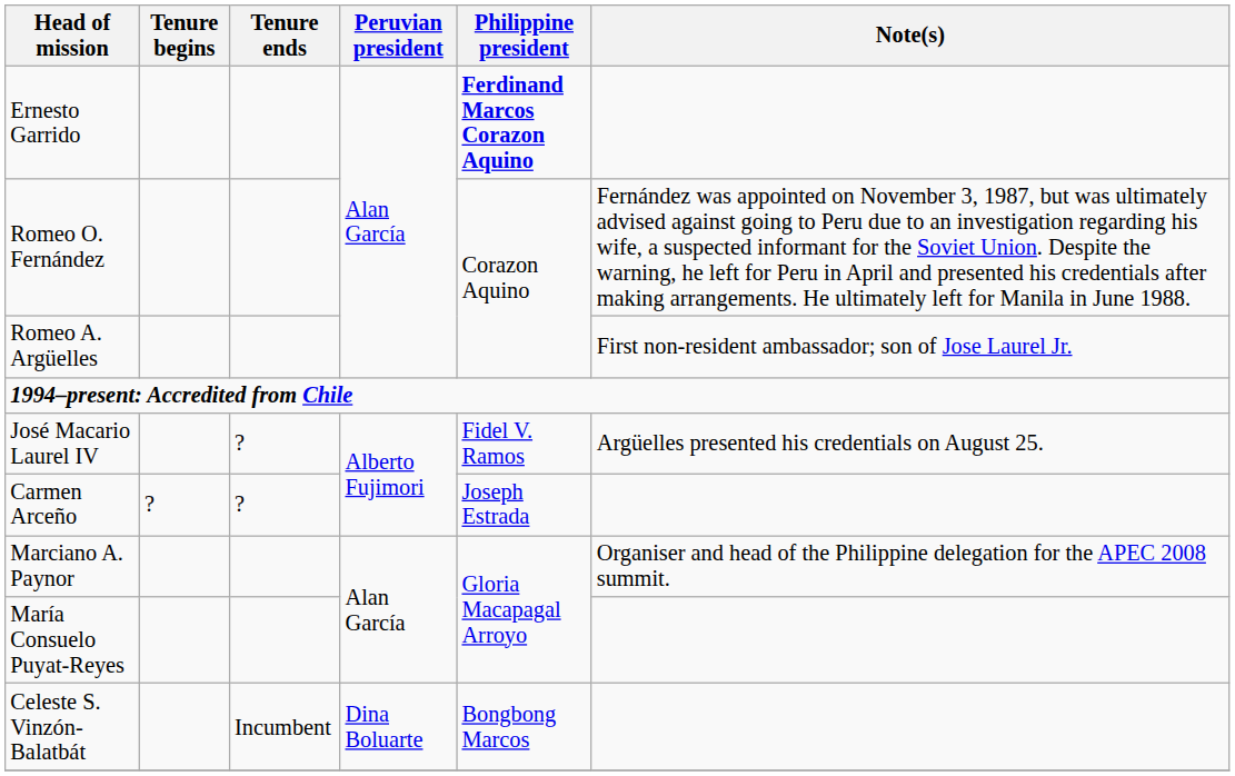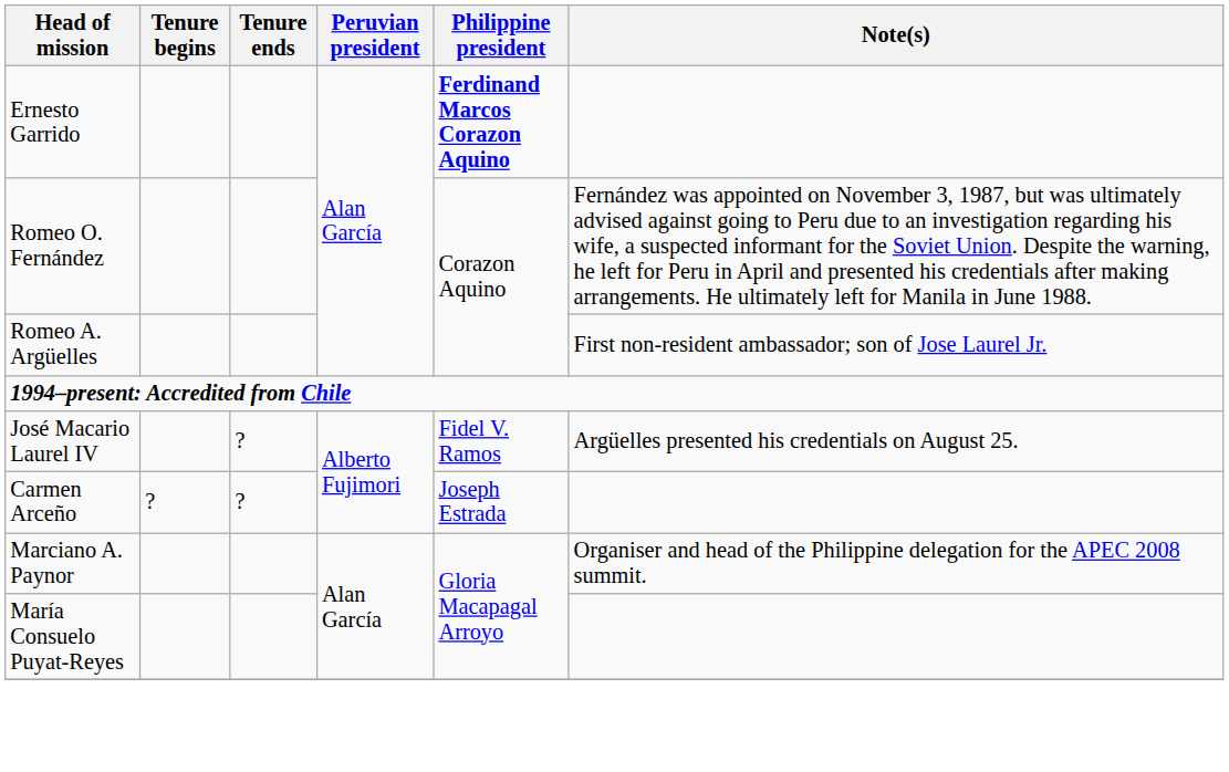- row: Celeste S. Vinzón-Balatbát | Incumbent | Dina Boluarte | Bongbong Marcos
